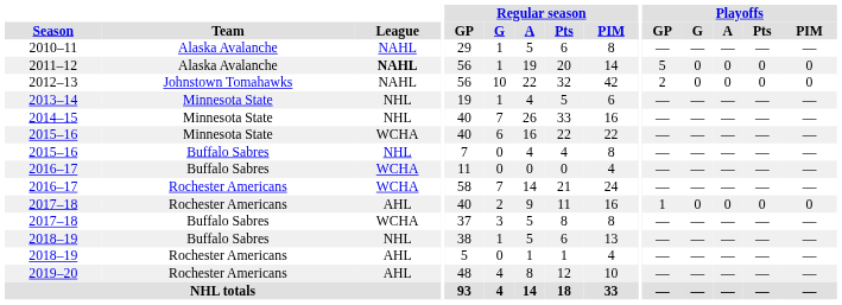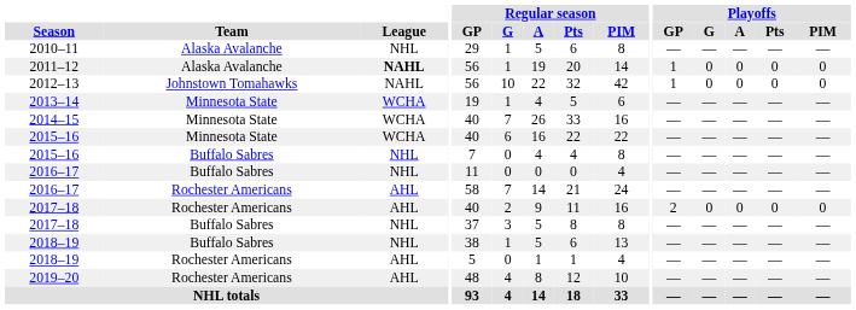2010–11 | League: NAHL -> NHL
2011–12 | Playoffs / GP: 5 -> 1
2012–13 | Playoffs / GP: 2 -> 1
2013–14 | League: NHL -> WCHA
2014–15 | League: NHL -> WCHA
2016–17 / Buffalo Sabres | League: WCHA -> NHL
2016–17 / Rochester Americans | League: WCHA -> AHL
2017–18 / Rochester Americans | Playoffs / GP: 1 -> 2
2017–18 / Buffalo Sabres | League: WCHA -> NHL
